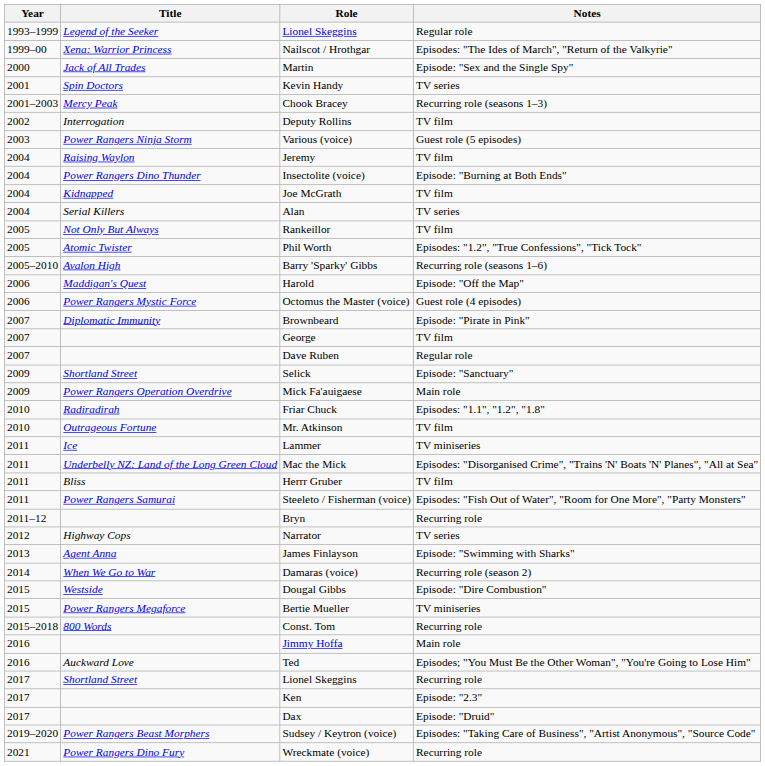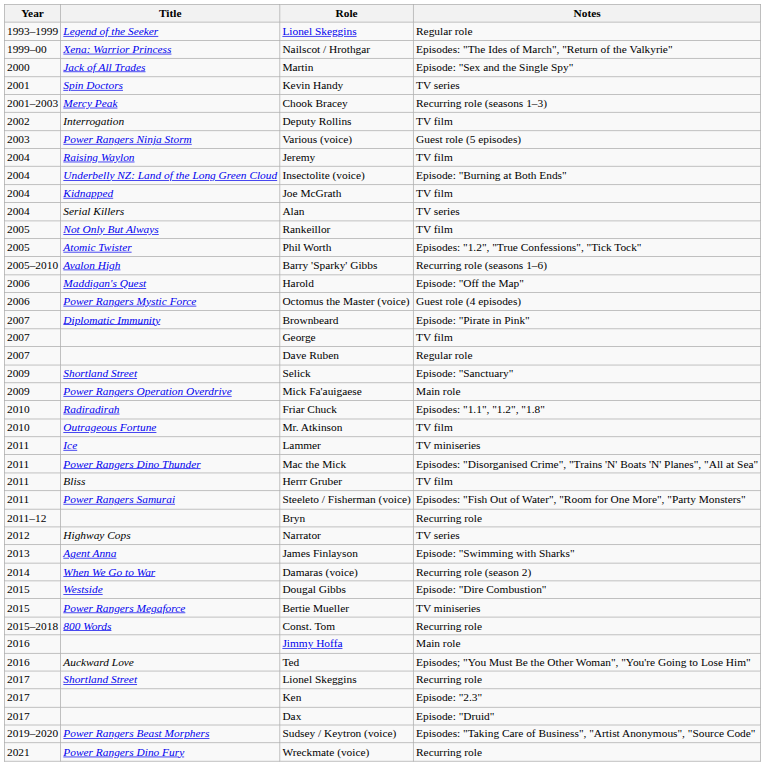Insectolite (voice) | Title: Power Rangers Dino Thunder -> Underbelly NZ: Land of the Long Green Cloud
Mac the Mick | Title: Underbelly NZ: Land of the Long Green Cloud -> Power Rangers Dino Thunder
